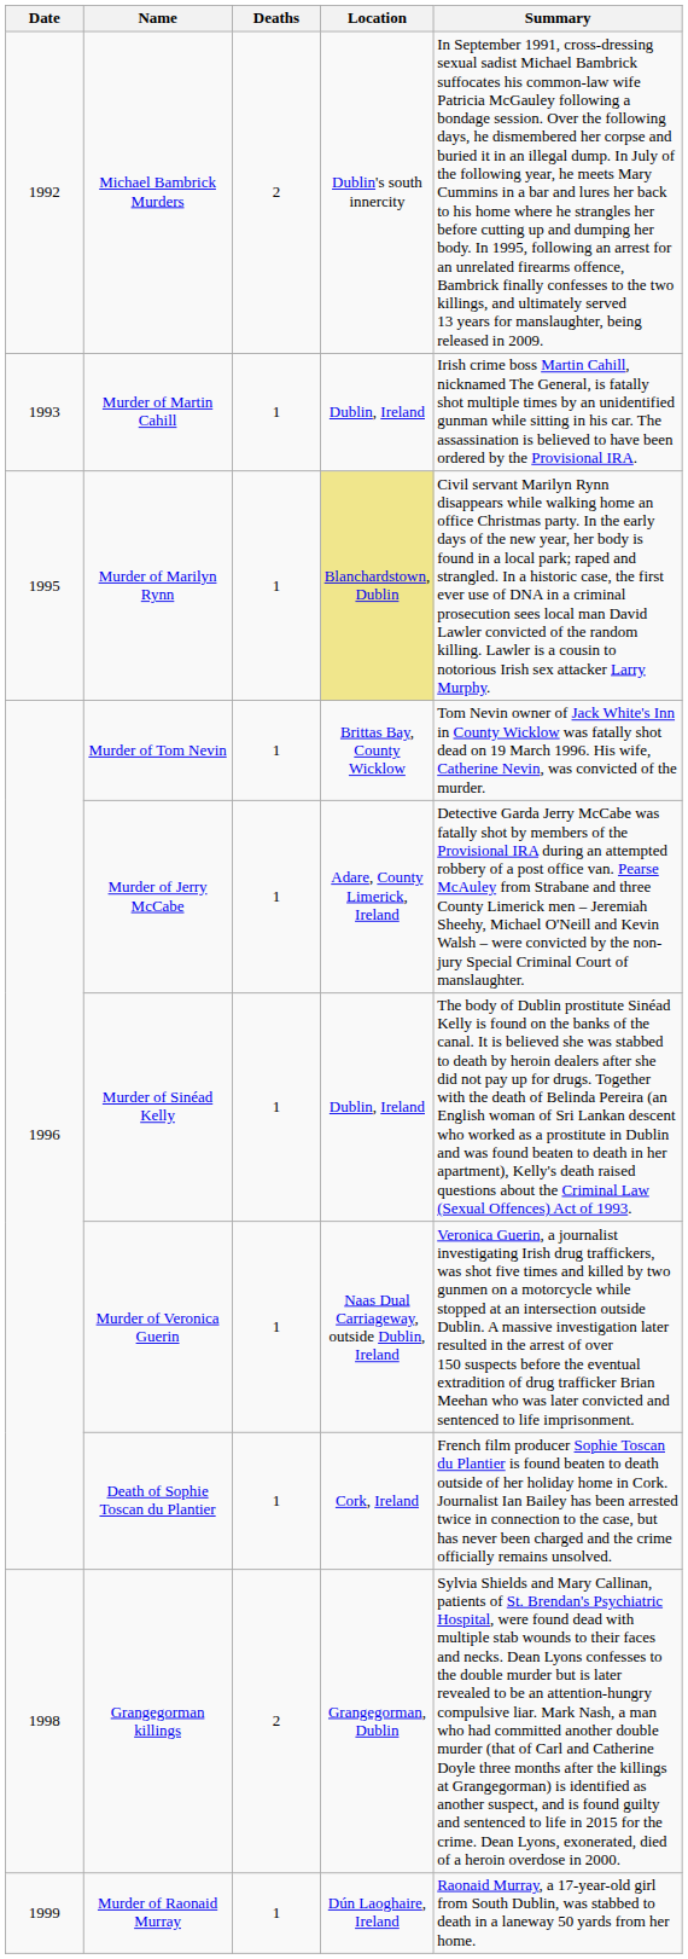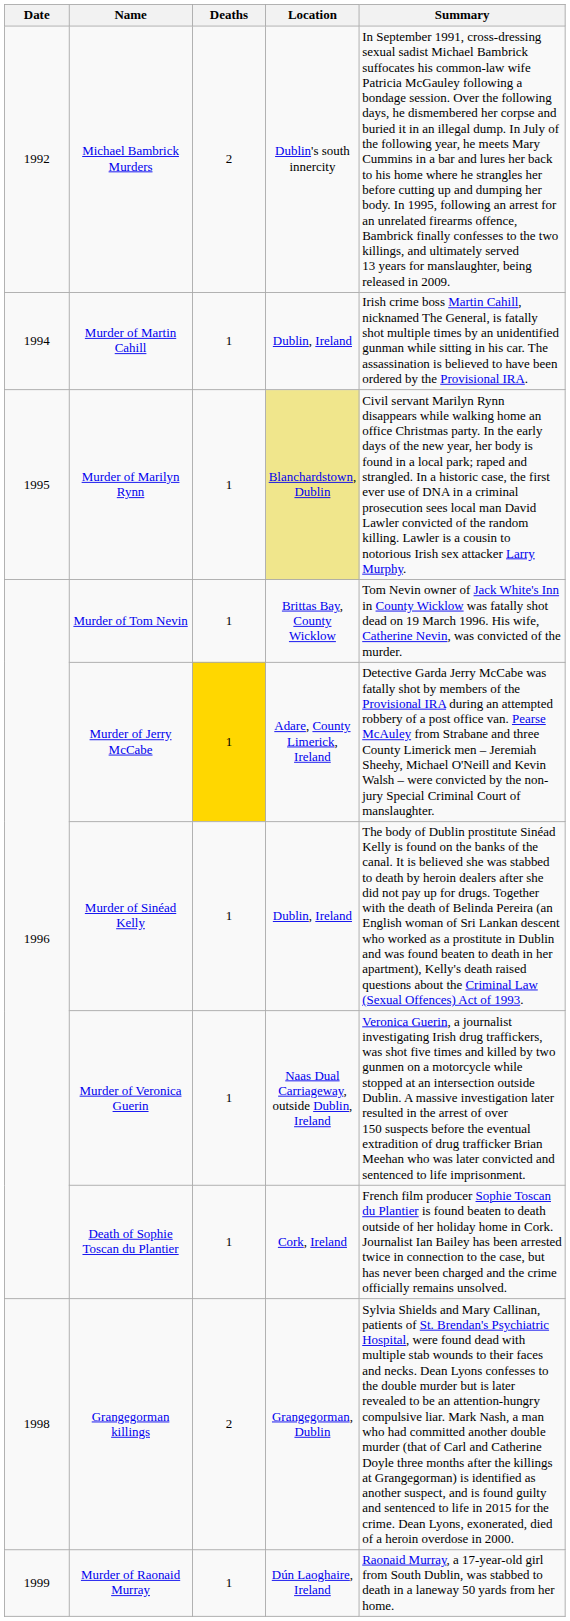Murder of Martin Cahill | Date: 1993 -> 1994
Murder of Jerry McCabe | Deaths: no background -> gold background
